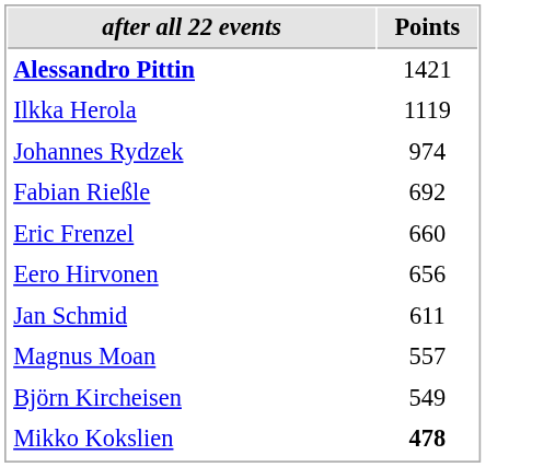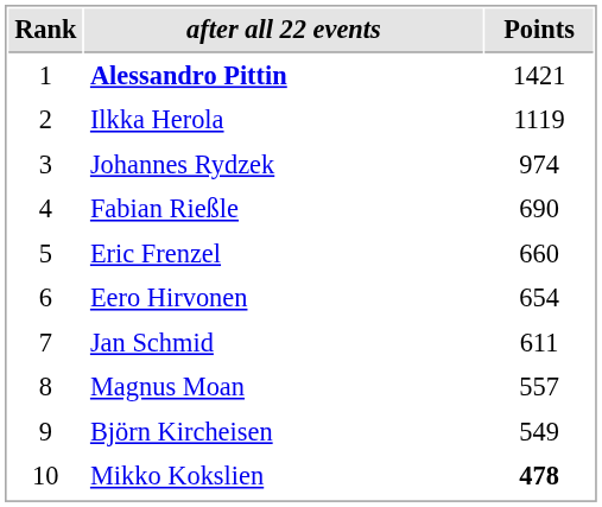+ column: Rank | 1 | 2 | 3 | 4 | 5 | 6 | 7 | 8 | 9 | 10
Fabian Rießle | Points: 692 -> 690
Eero Hirvonen | Points: 656 -> 654
